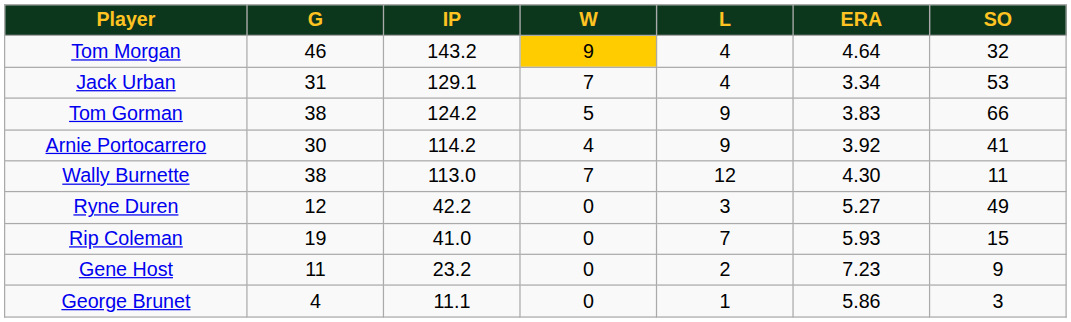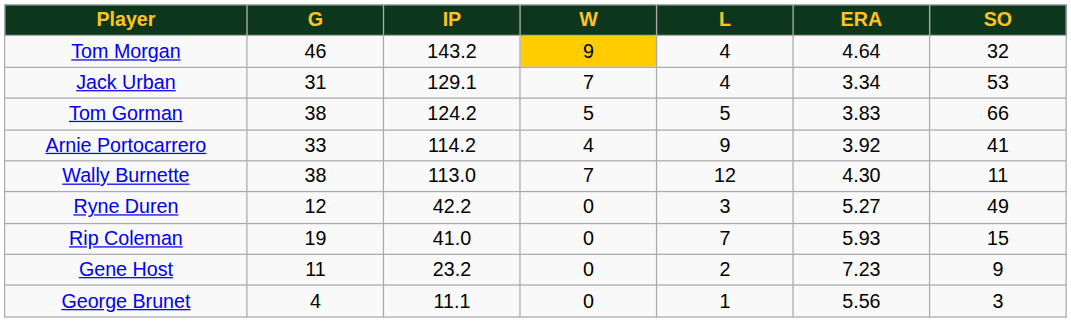Tom Gorman | L: 9 -> 5
Arnie Portocarrero | G: 30 -> 33
George Brunet | ERA: 5.86 -> 5.56
